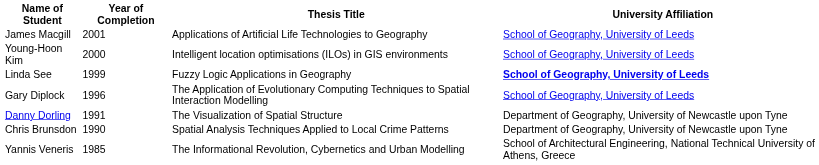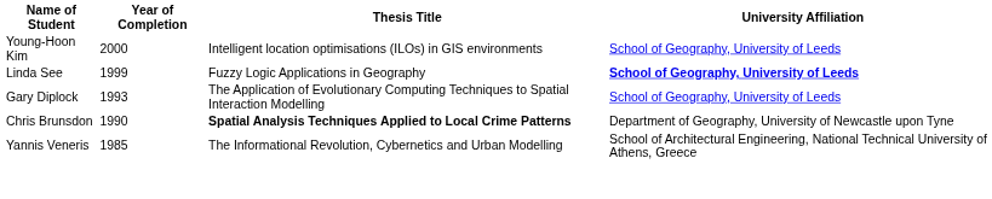- row: James Macgill | 2001 | Applications of Artificial Life Technologies to Geography | School of Geography, University of Leeds
Gary Diplock | Year of Completion: 1996 -> 1993
- row: Danny Dorling | 1991 | The Visualization of Spatial Structure | Department of Geography, University of Newcastle upon Tyne
Chris Brunsdon | Thesis Title: normal -> bold
